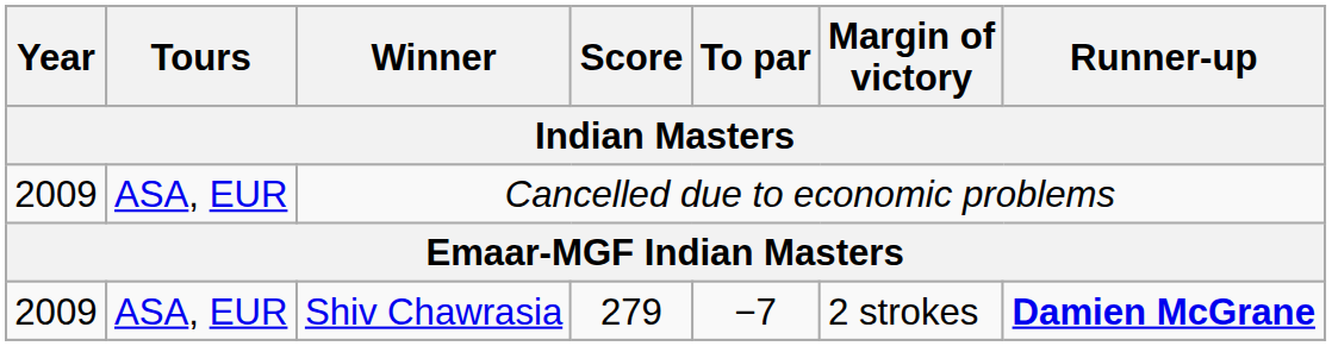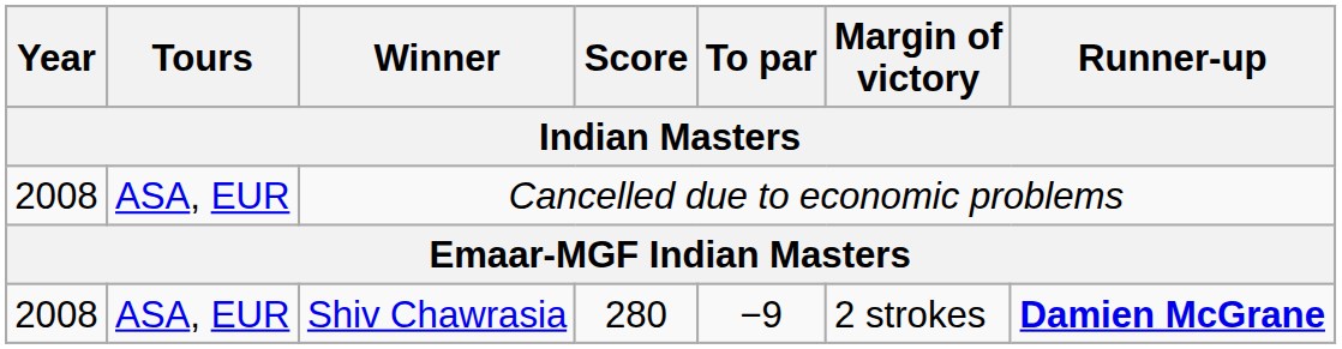Cancelled due to economic problems | Year: 2009 -> 2008
Shiv Chawrasia | Year: 2009 -> 2008
Shiv Chawrasia | Score: 279 -> 280
Shiv Chawrasia | To par: −7 -> −9
